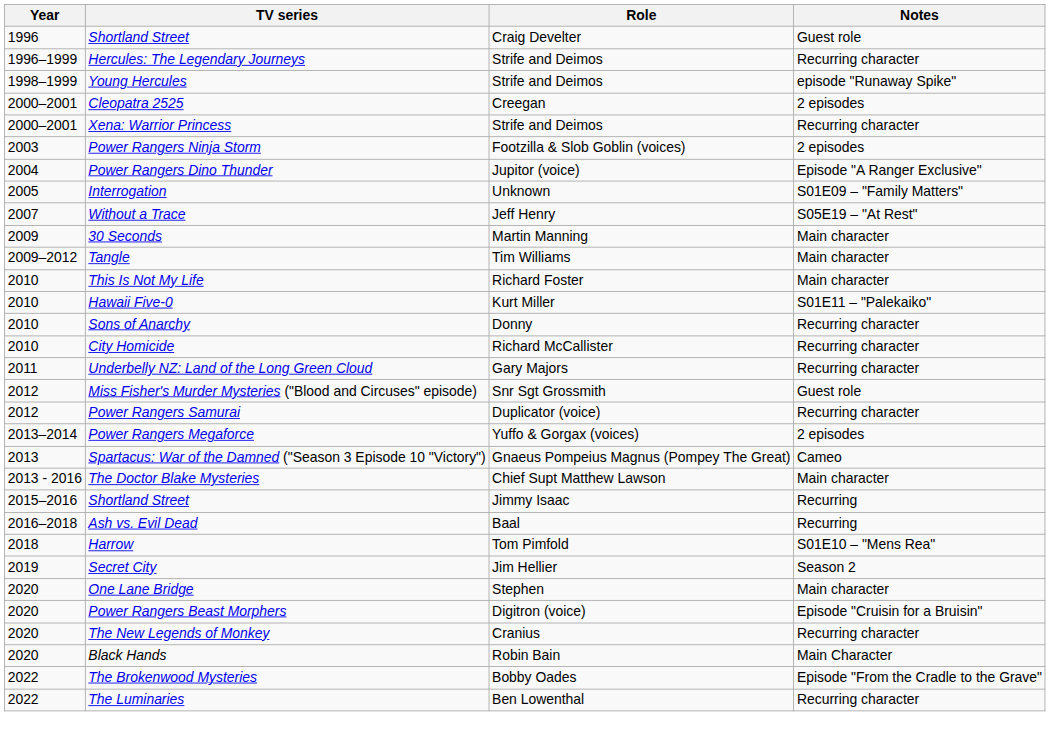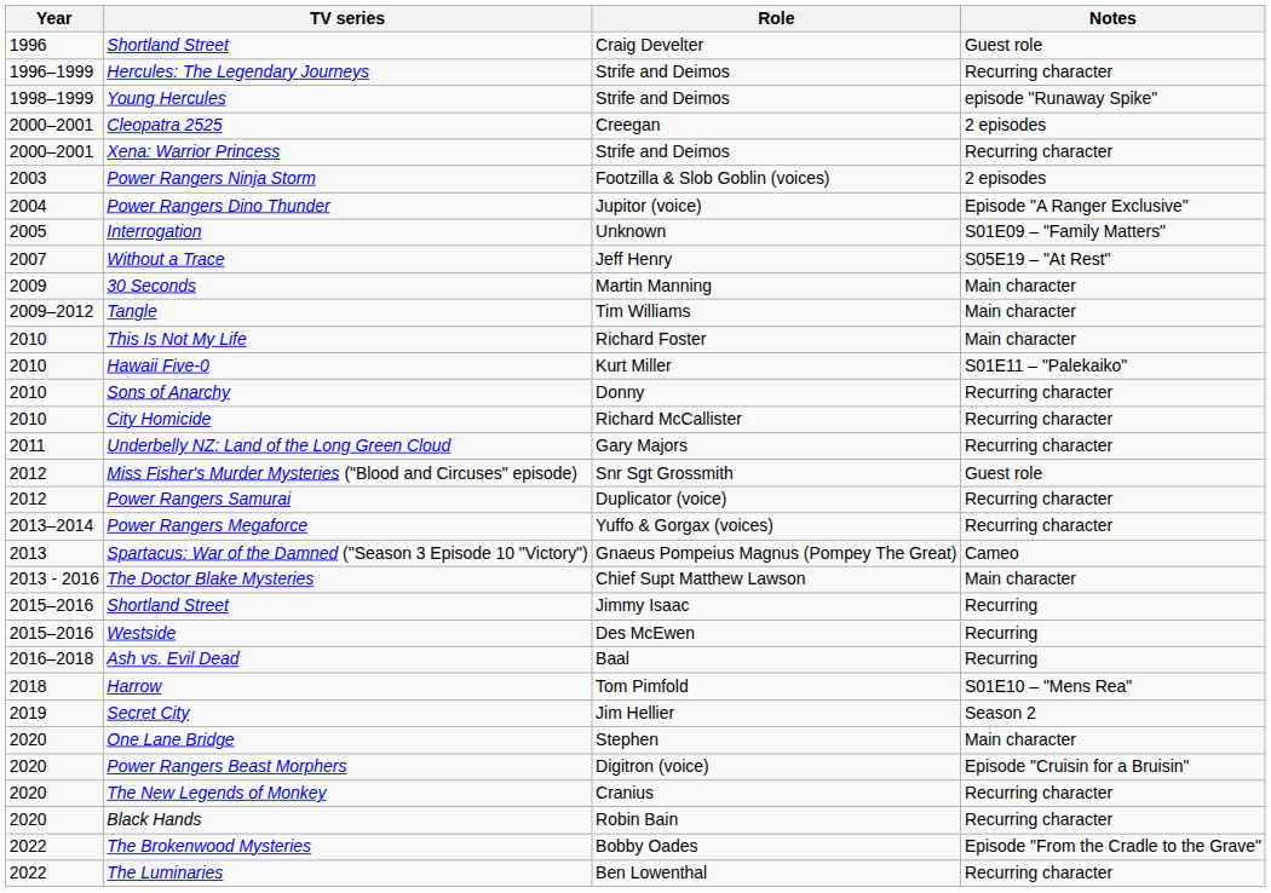Power Rangers Megaforce | Notes: 2 episodes -> Recurring character
+ row: 2015–2016 | Westside | Des McEwen | Recurring
Black Hands | Notes: Main Character -> Recurring character
